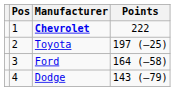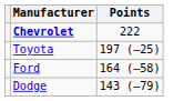- column: Pos | 1 | 2 | 3 | 4
